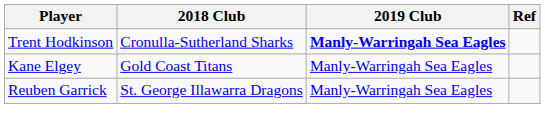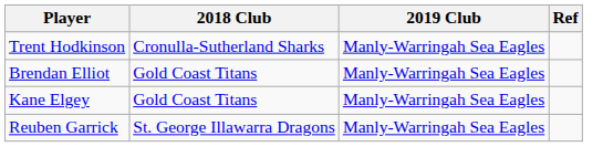Trent Hodkinson | 2019 Club: bold -> normal
+ row: Brendan Elliot | Gold Coast Titans | Manly-Warringah Sea Eagles
